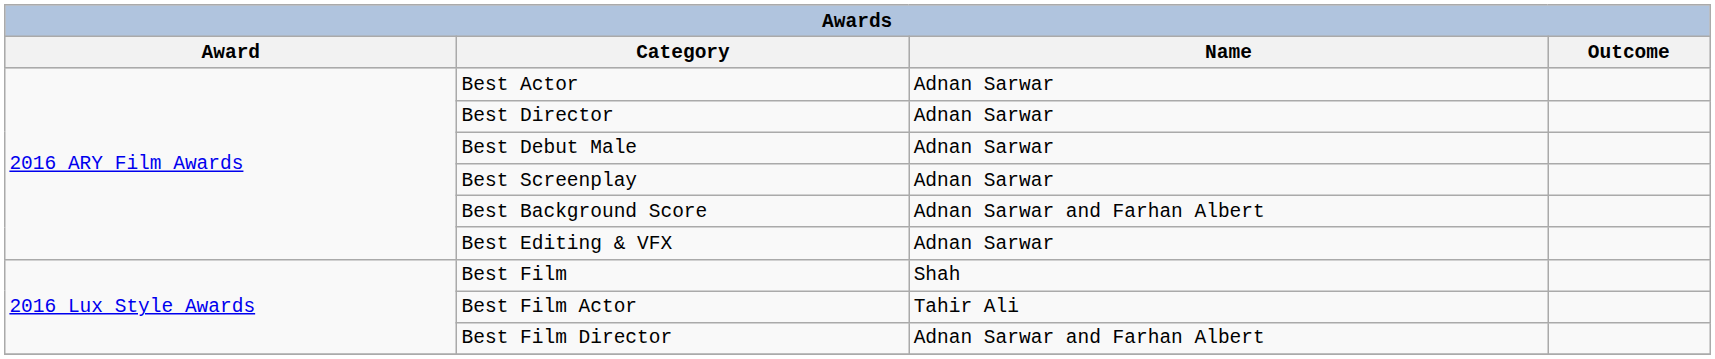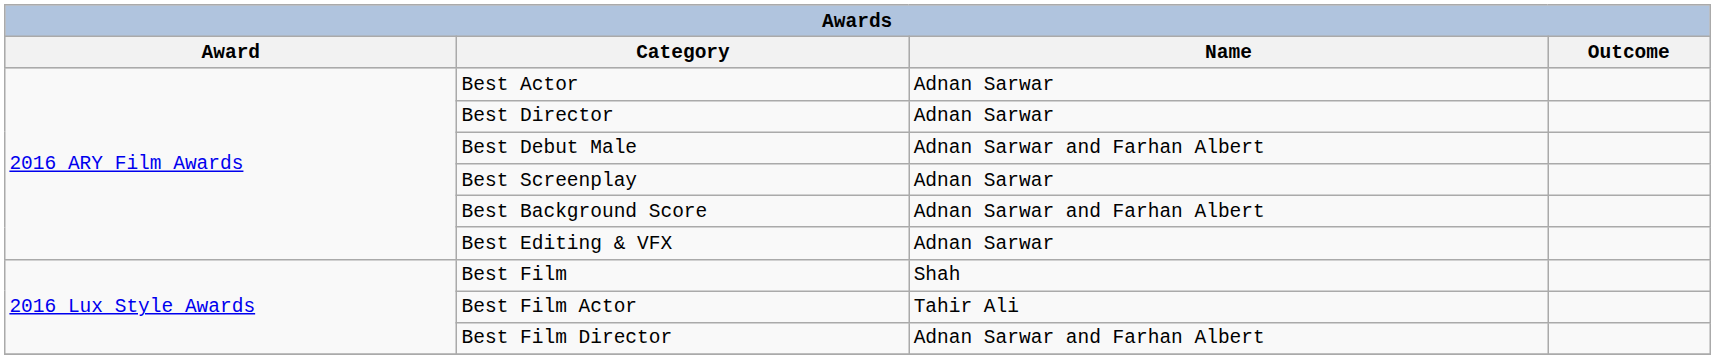Best Debut Male | Name: Adnan Sarwar -> Adnan Sarwar and Farhan Albert
